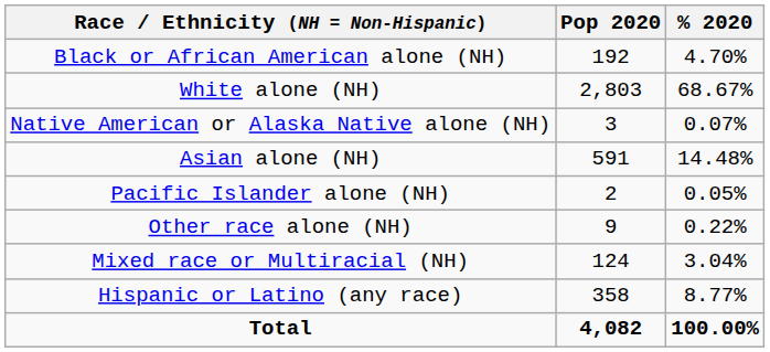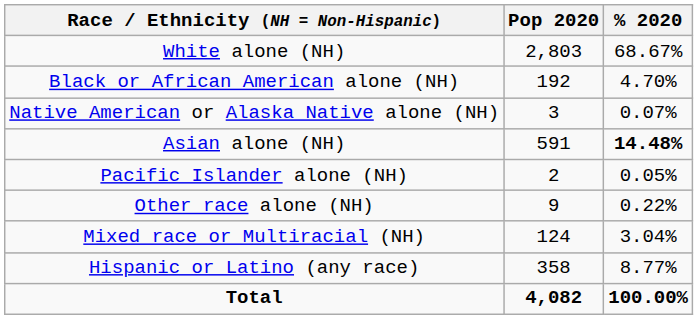rows swapped: White alone (NH) <-> Black or African American alone (NH)
Asian alone (NH) | % 2020: normal -> bold
